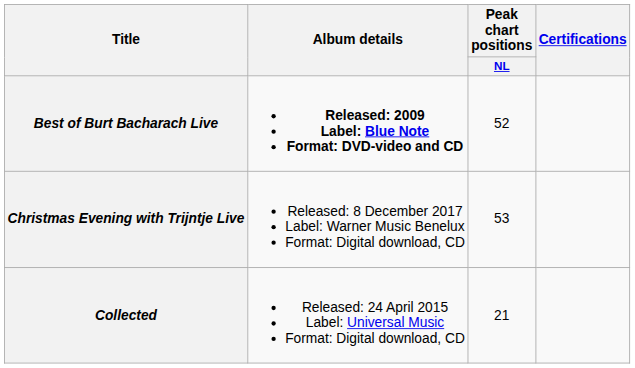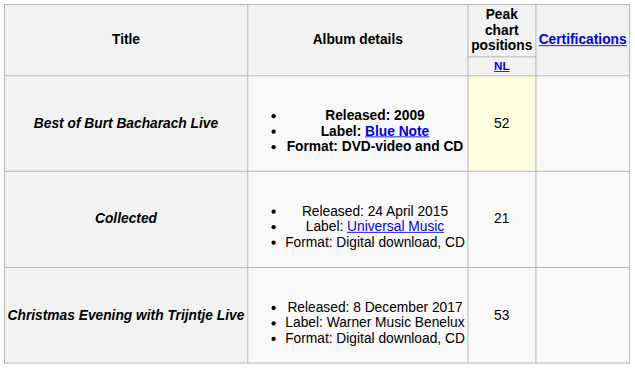Best of Burt Bacharach Live | Peak chart positions / NL: no background -> lightyellow background
rows swapped: Collected <-> Christmas Evening with Trijntje Live
